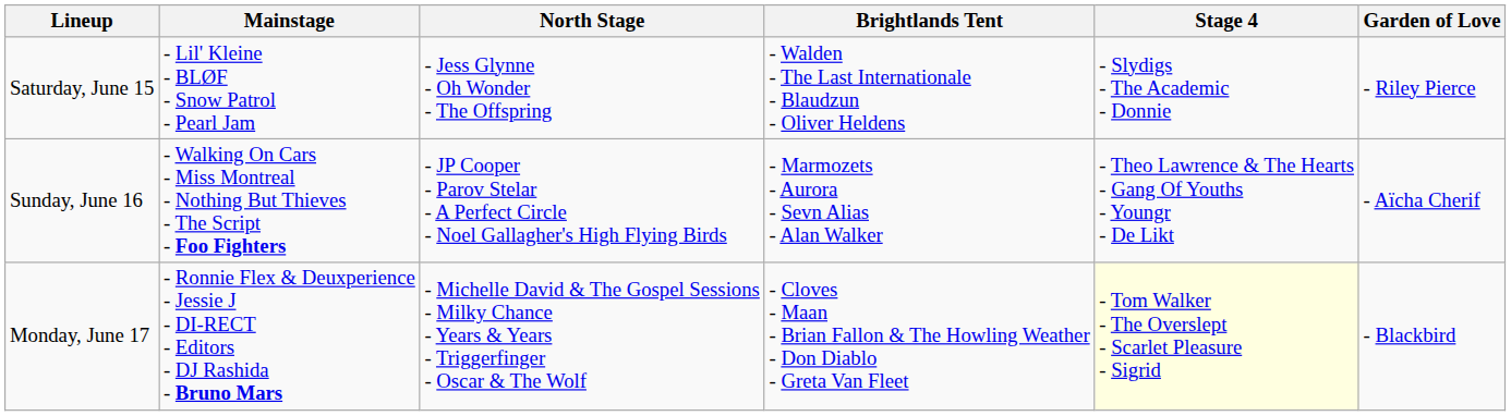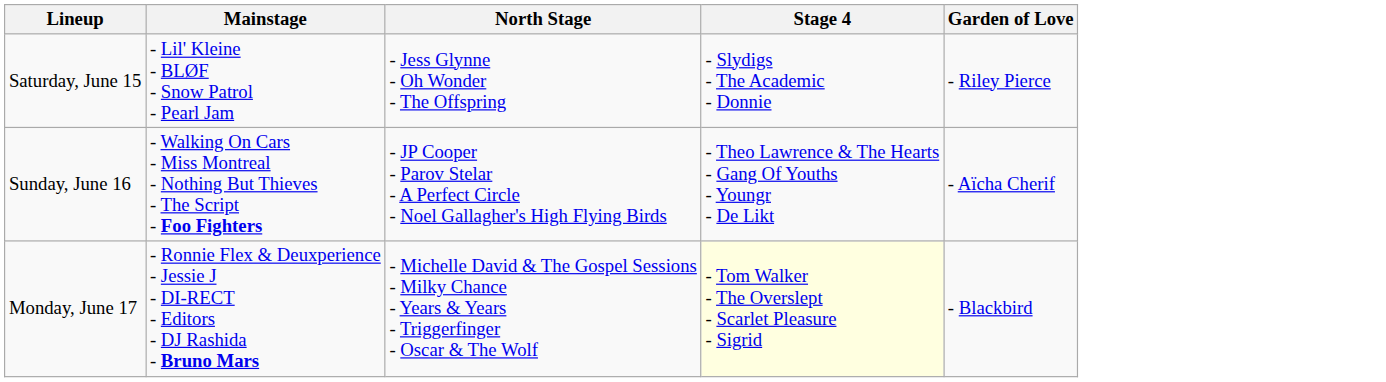- column: Brightlands Tent | - Walden - The Last Internationale - Blaudzun - Oliver Heldens | - Marmozets - Aurora - Sevn Alias - Alan Walker | - Cloves - Maan - Brian Fallon & The Howling Weather - Don Diablo - Greta Van Fleet
